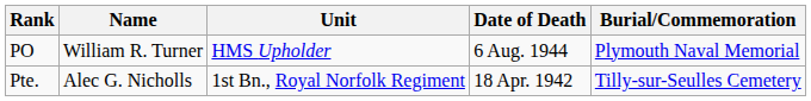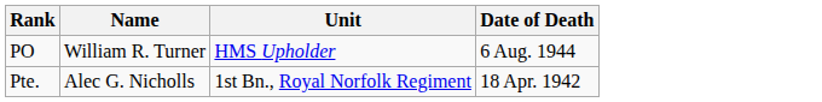- column: Burial/Commemoration | Plymouth Naval Memorial | Tilly-sur-Seulles Cemetery
